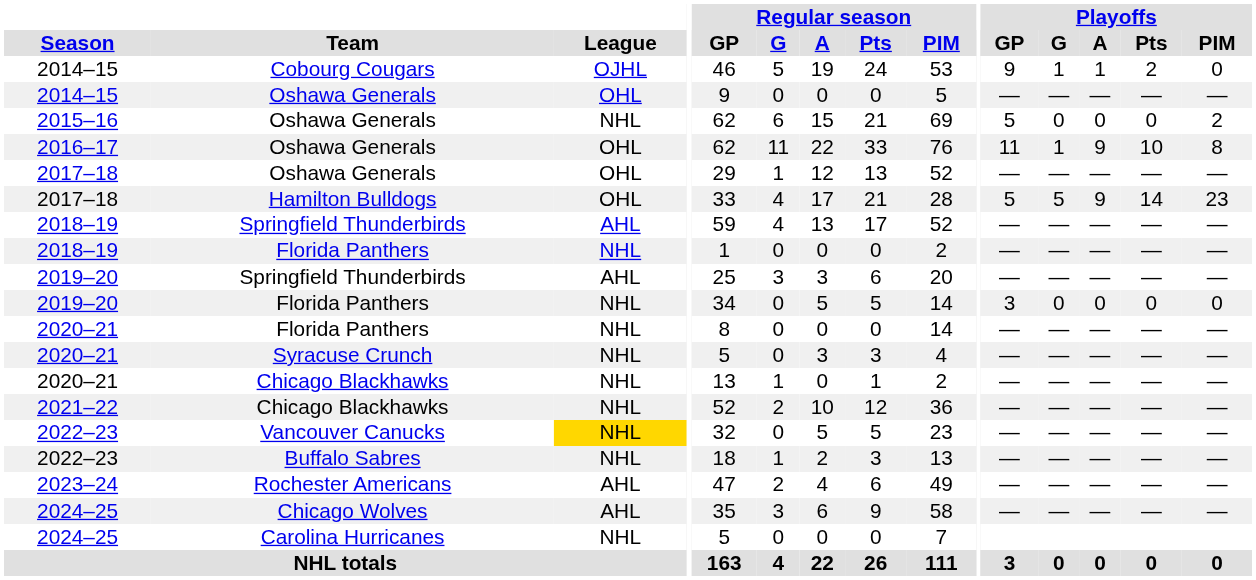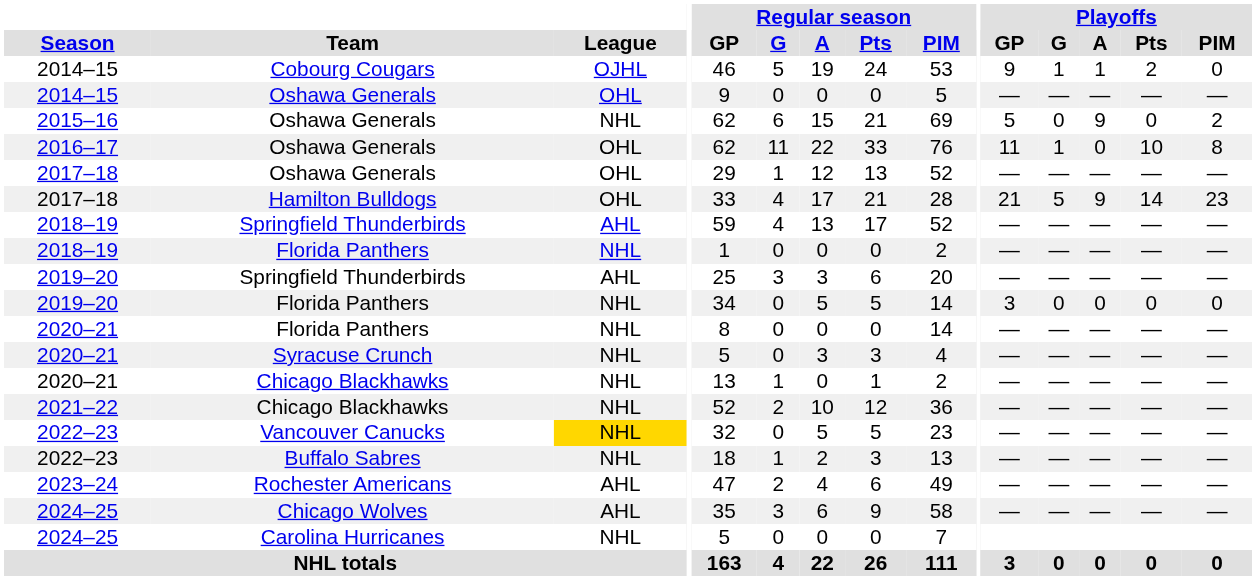2015–16 / Oshawa Generals | Playoffs / A: 0 -> 9
2016–17 / Oshawa Generals | Playoffs / A: 9 -> 0
Hamilton Bulldogs | Playoffs / GP: 5 -> 21
